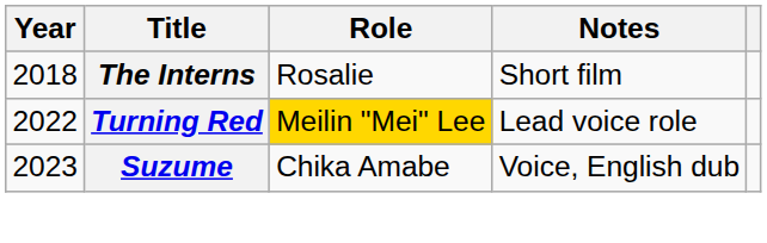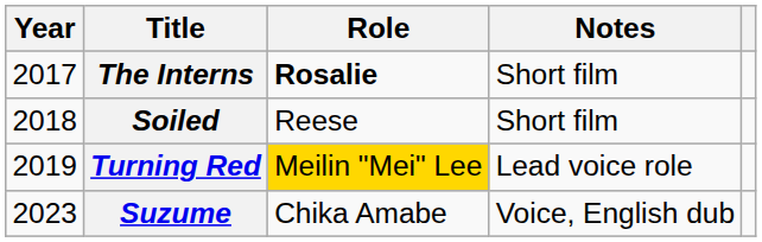The Interns | Year: 2018 -> 2017
The Interns | Role: normal -> bold
+ row: 2018 | Soiled | Reese | Short film
Turning Red | Year: 2022 -> 2019
